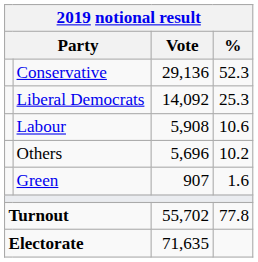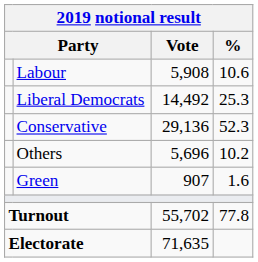rows swapped: Conservative <-> Labour
Liberal Democrats | Vote: 14,092 -> 14,492
